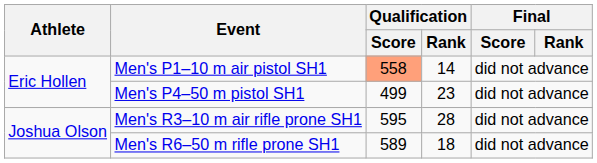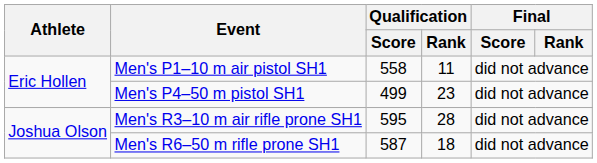Men's P1–10 m air pistol SH1 | Qualification / Score: lightsalmon background -> no background
Men's P1–10 m air pistol SH1 | Qualification / Rank: 14 -> 11
Men's R6–50 m rifle prone SH1 | Qualification / Score: 589 -> 587
